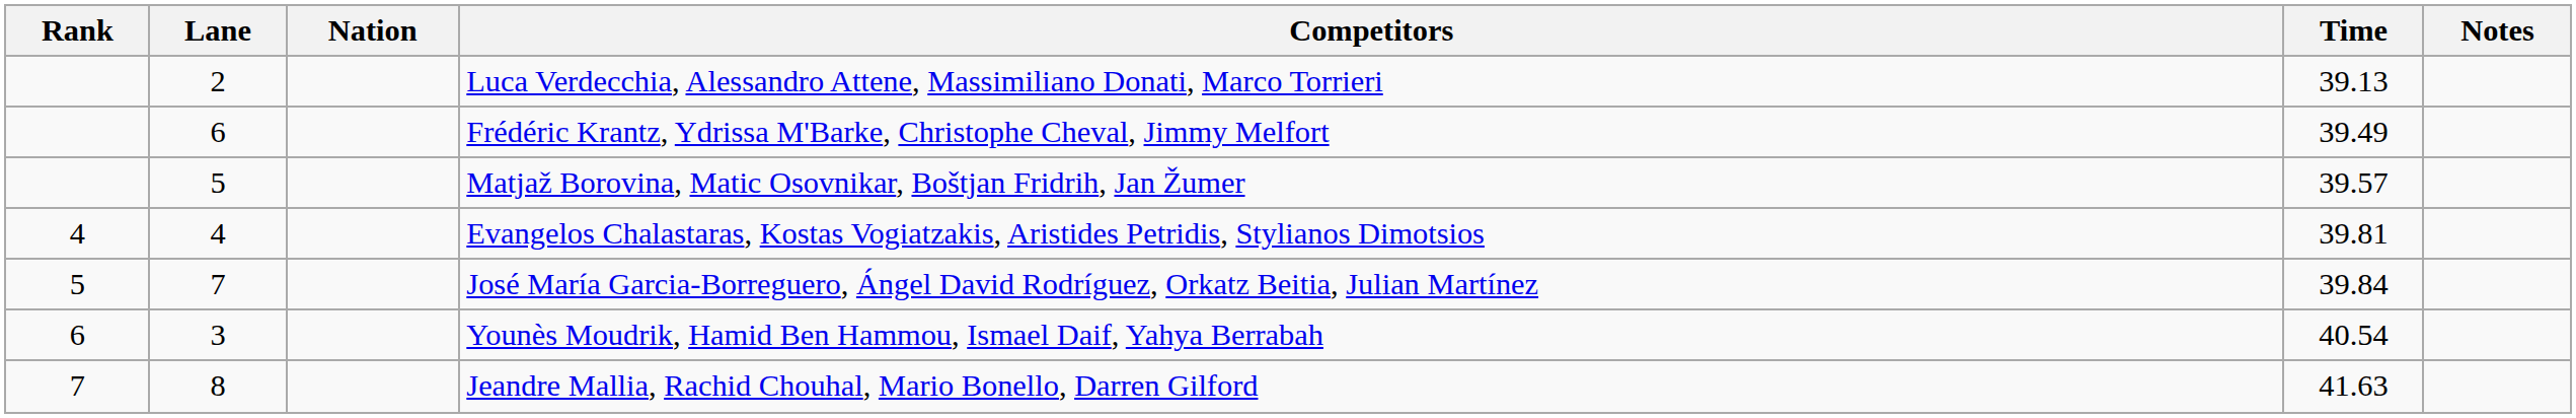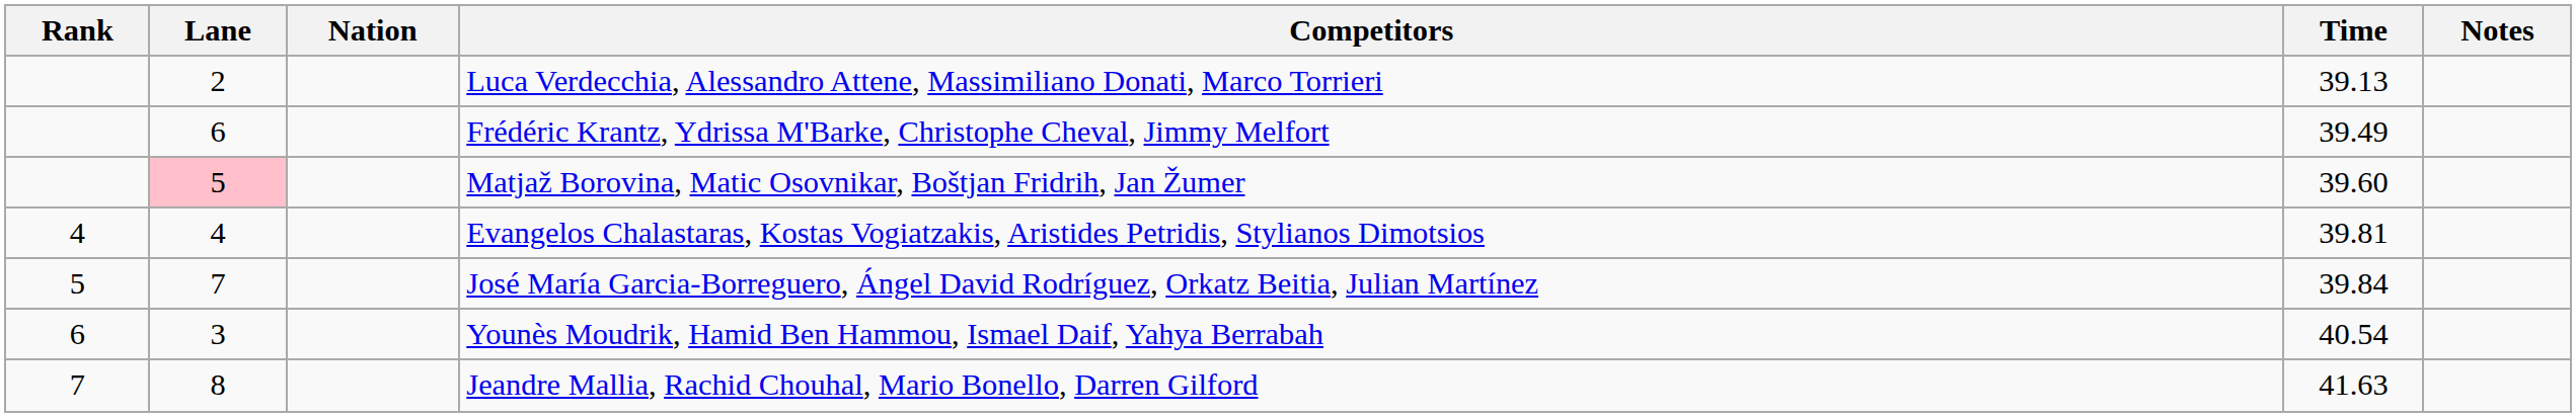Matjaž Borovina, Matic Osovnikar, Boštjan Fridrih, Jan Žumer | Lane: no background -> pink background
Matjaž Borovina, Matic Osovnikar, Boštjan Fridrih, Jan Žumer | Time: 39.57 -> 39.60
